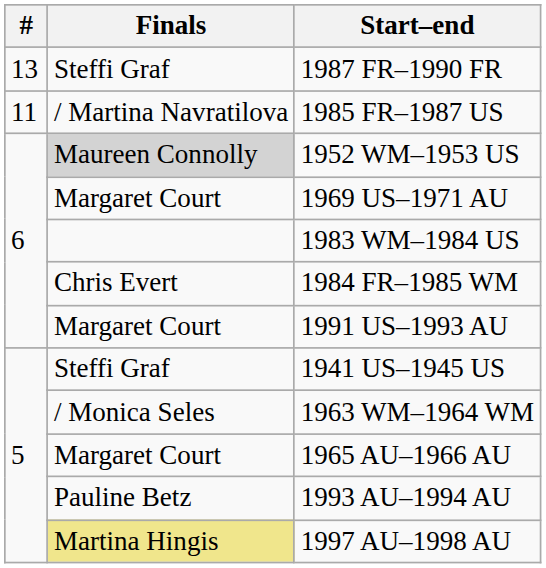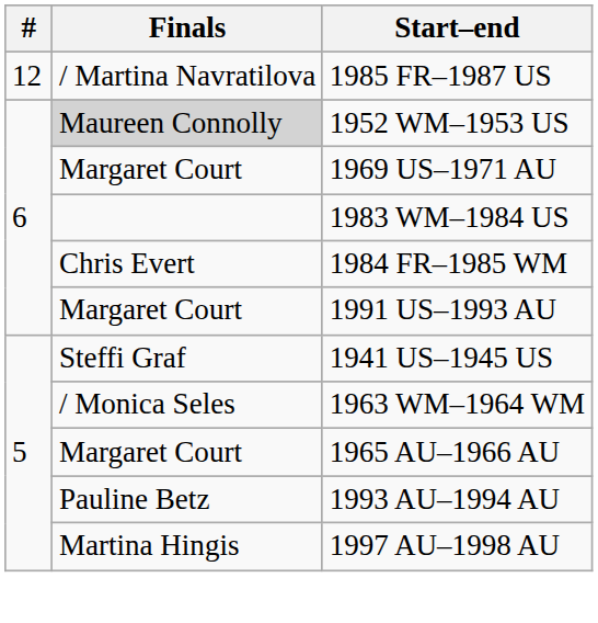- row: 13 | Steffi Graf | 1987 FR–1990 FR
1985 FR–1987 US | #: 11 -> 12
1997 AU–1998 AU | Finals: khaki background -> no background
